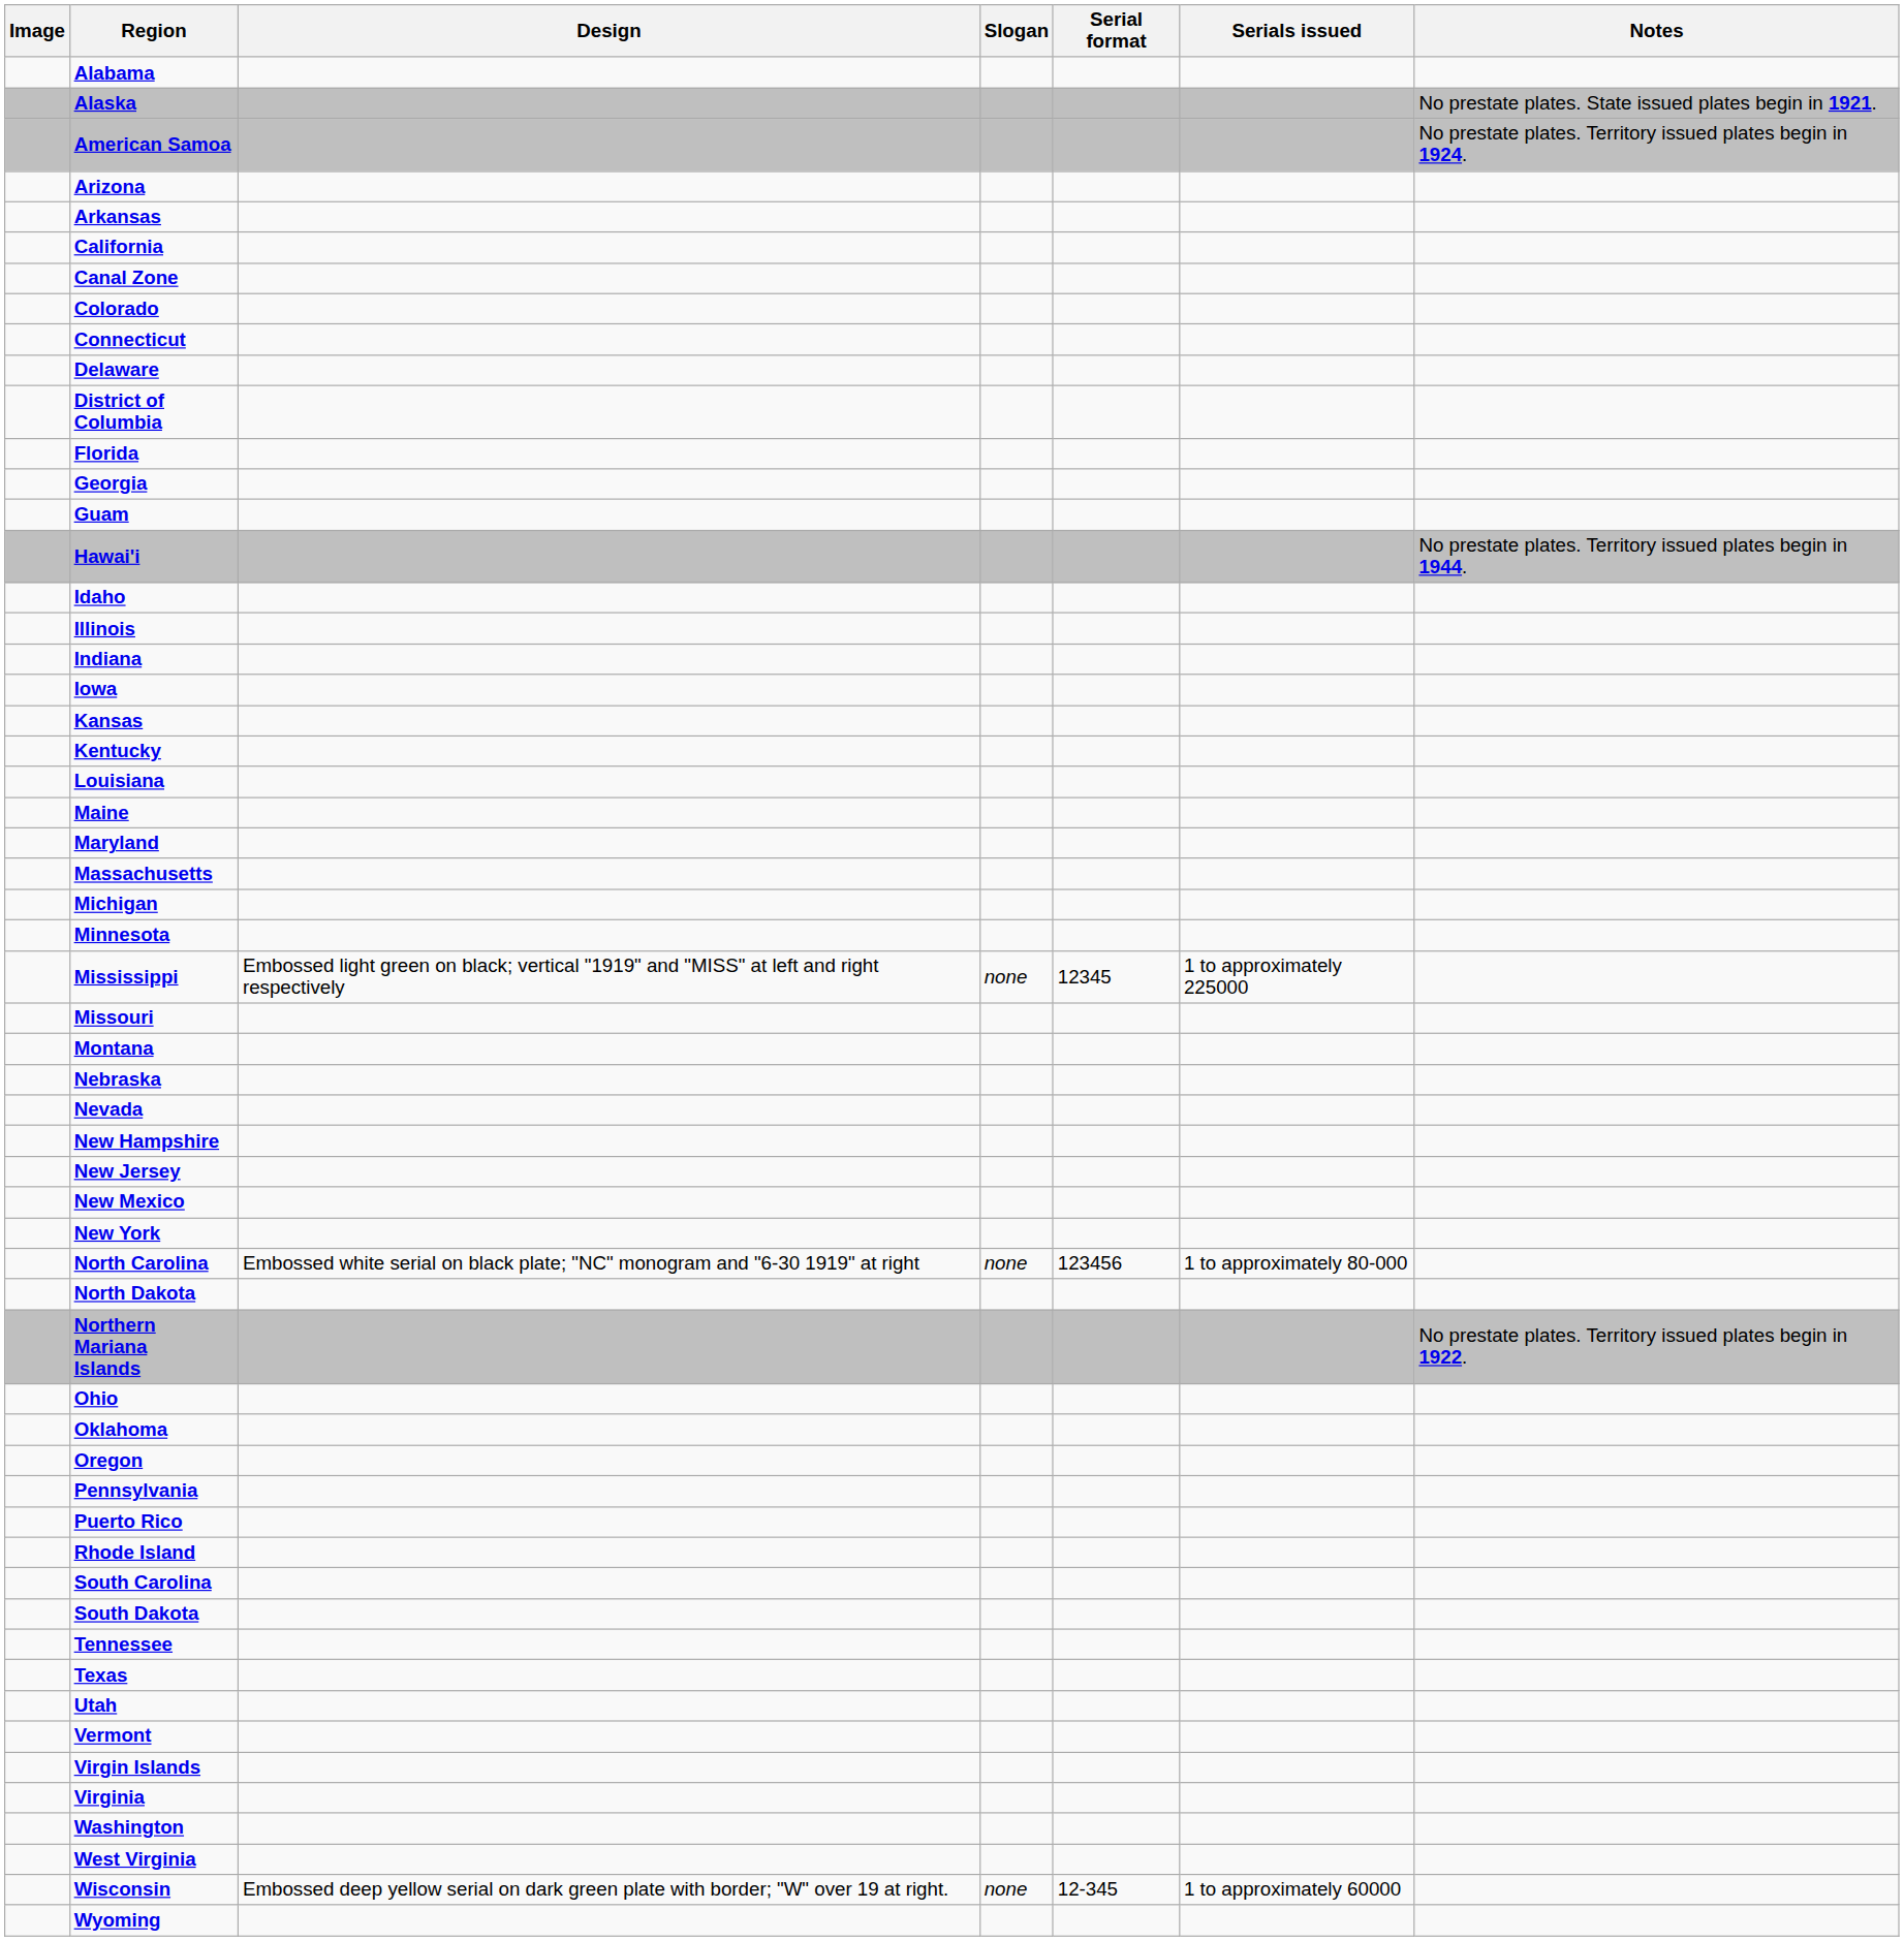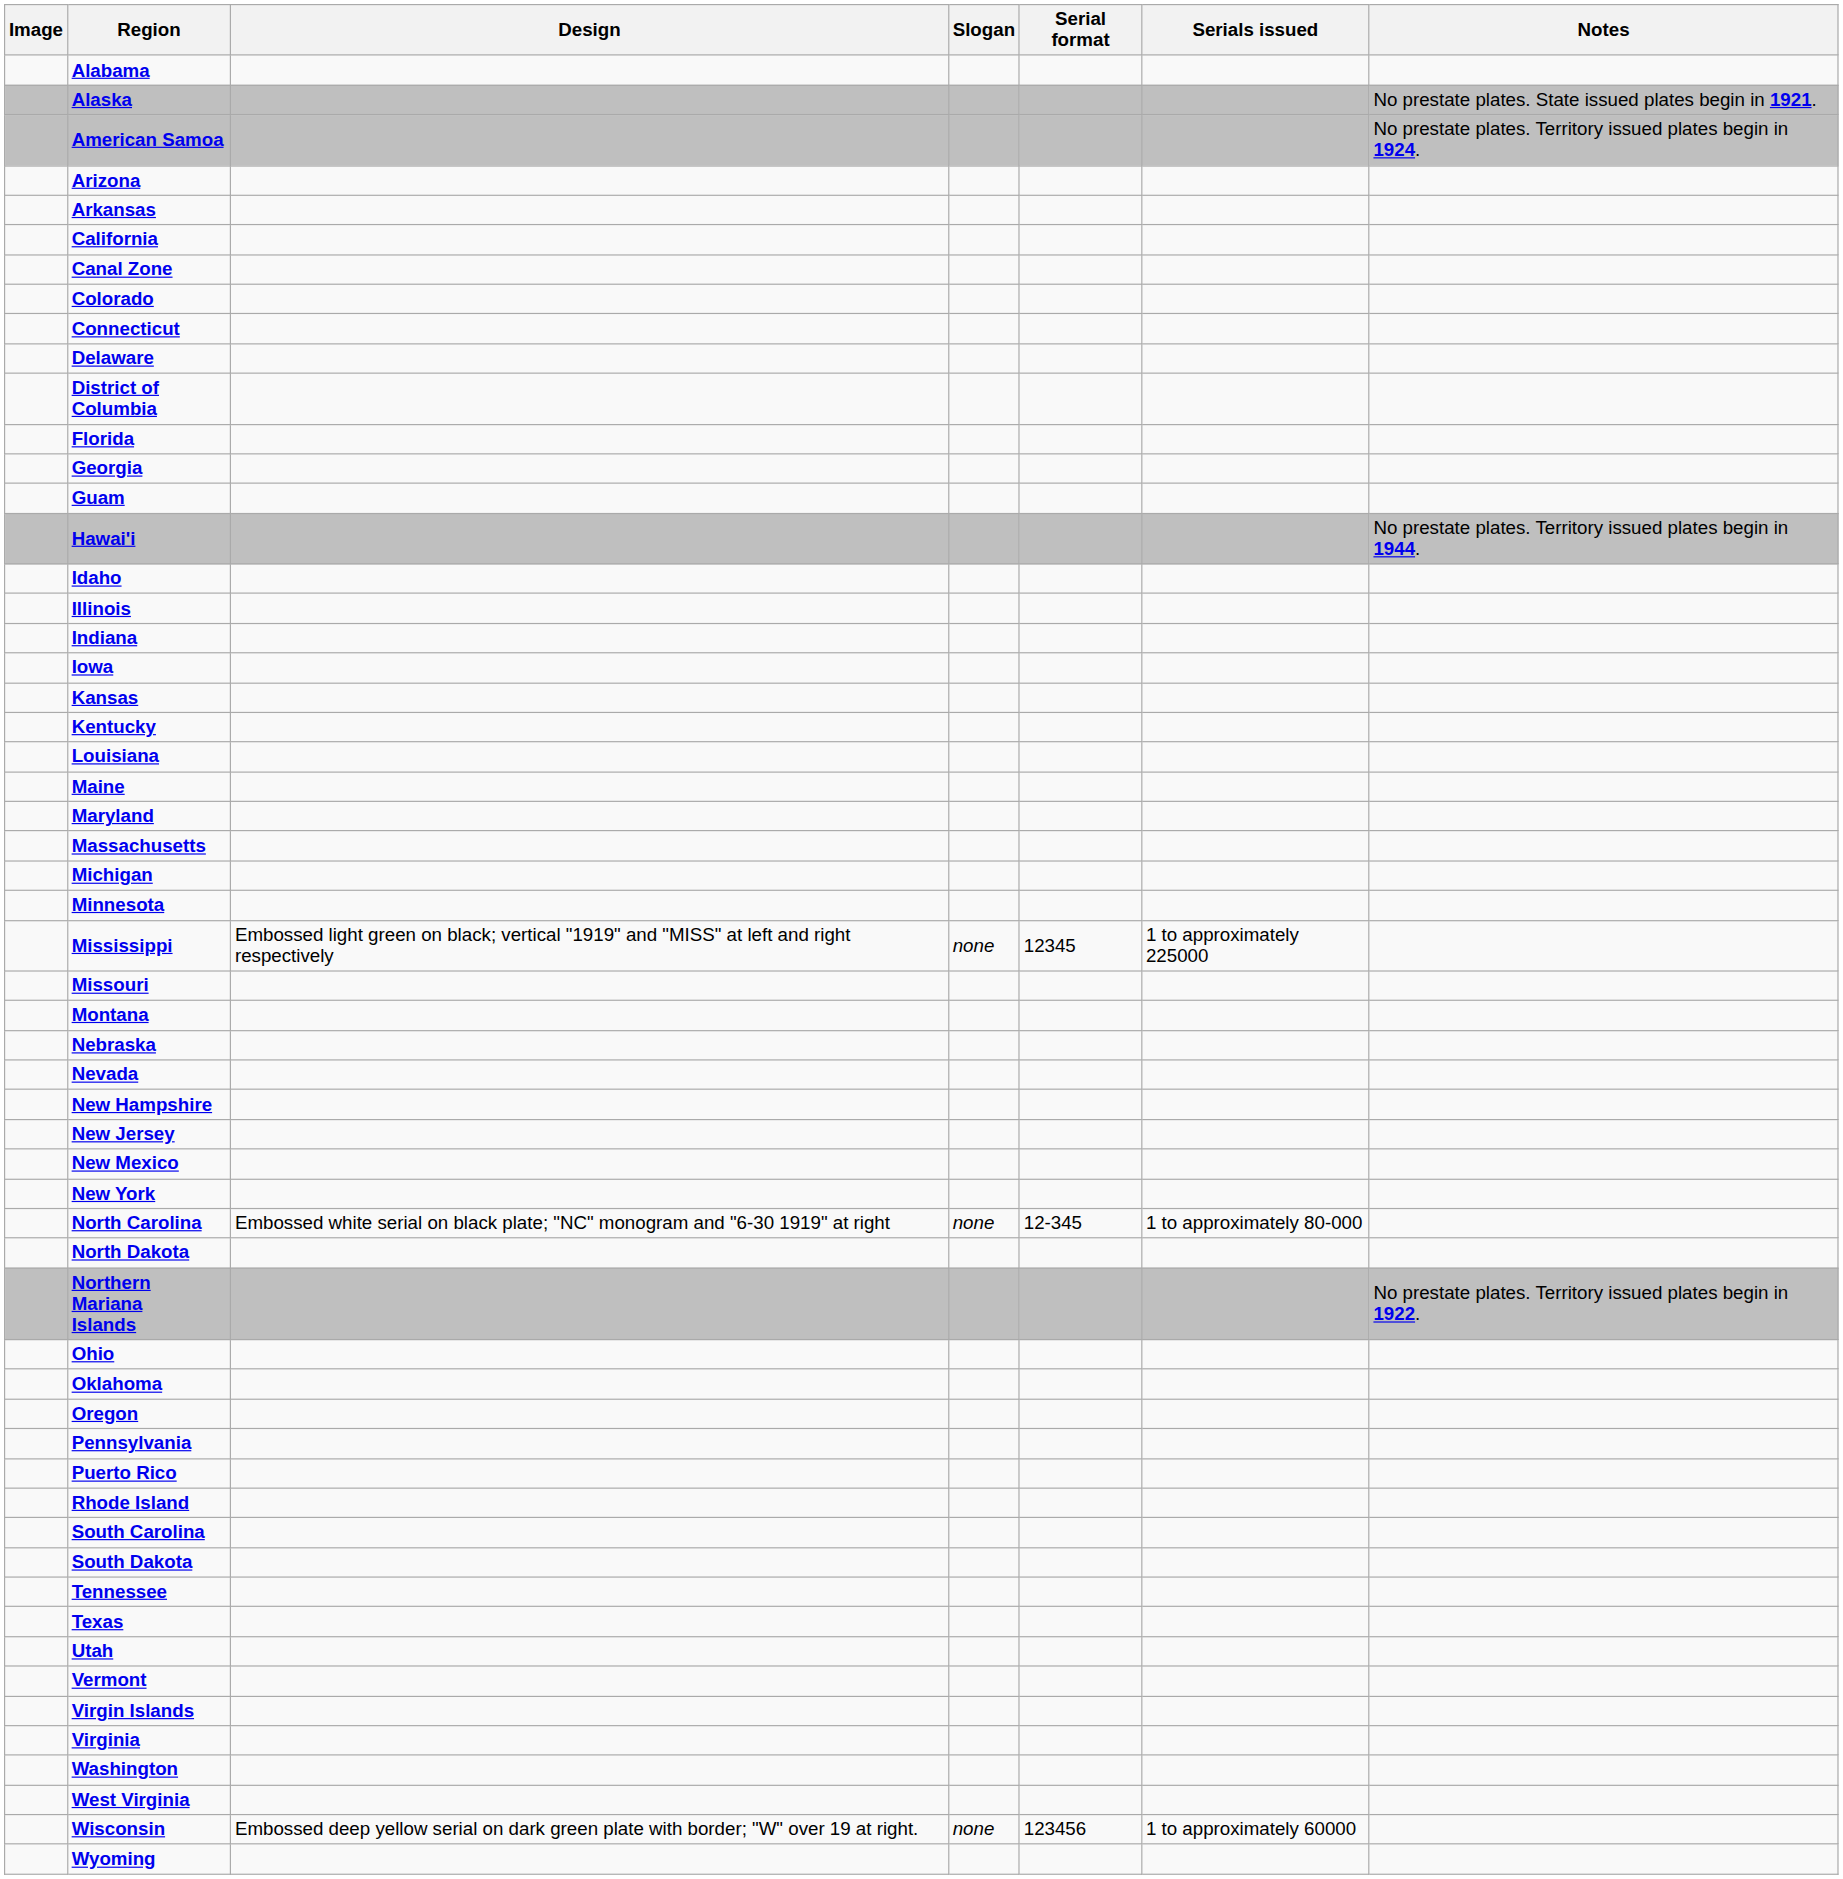North Carolina | Serial format: 123456 -> 12-345
Wisconsin | Serial format: 12-345 -> 123456
